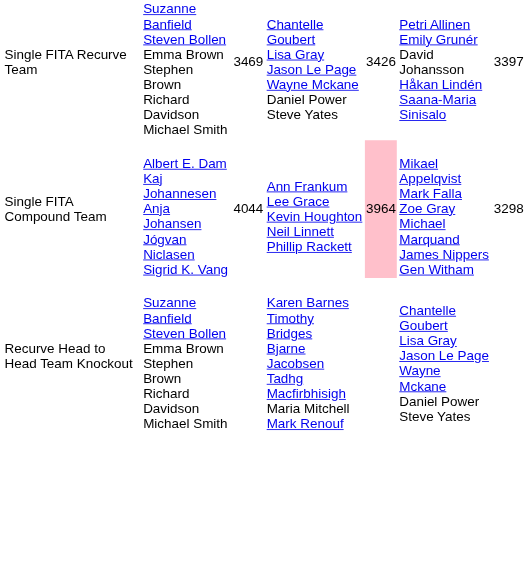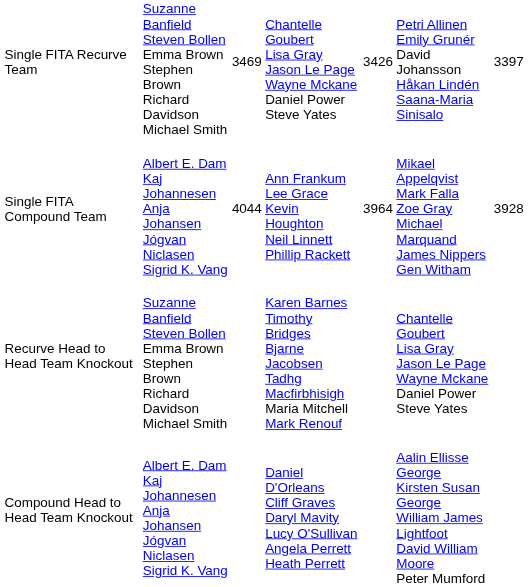Single FITA Compound Team | column 5: pink background -> no background
Single FITA Compound Team | column 7: 3298 -> 3928
+ row: Compound Head to Head Team Knockout | Albert E. Dam Kaj Johannesen Anja Johansen Jógvan Niclasen Sigrid K. Vang | Daniel D'Orleans Cliff Graves Daryl Mavity Lucy O'Sullivan Angela Perrett Heath Perrett | Aalin Ellisse George Kirsten Susan George William James Lightfoot David William Moore Peter Mumford
